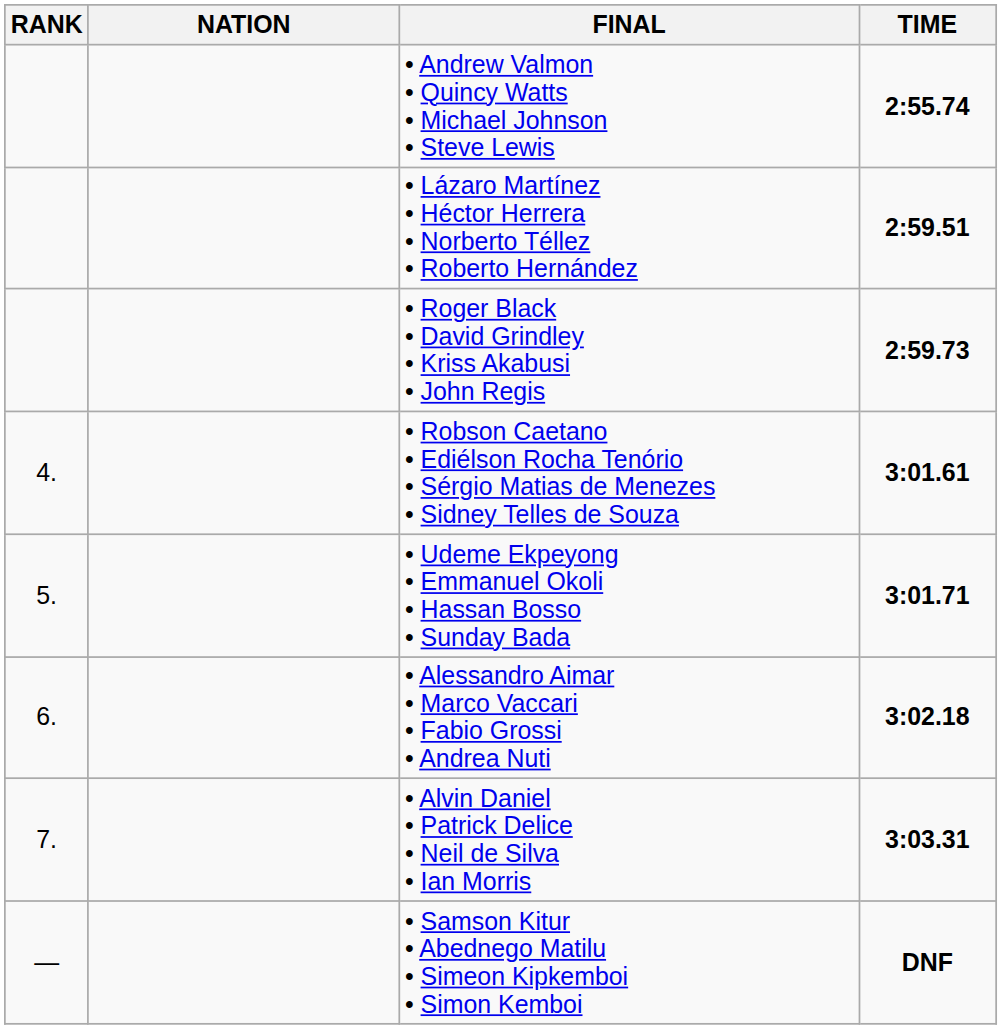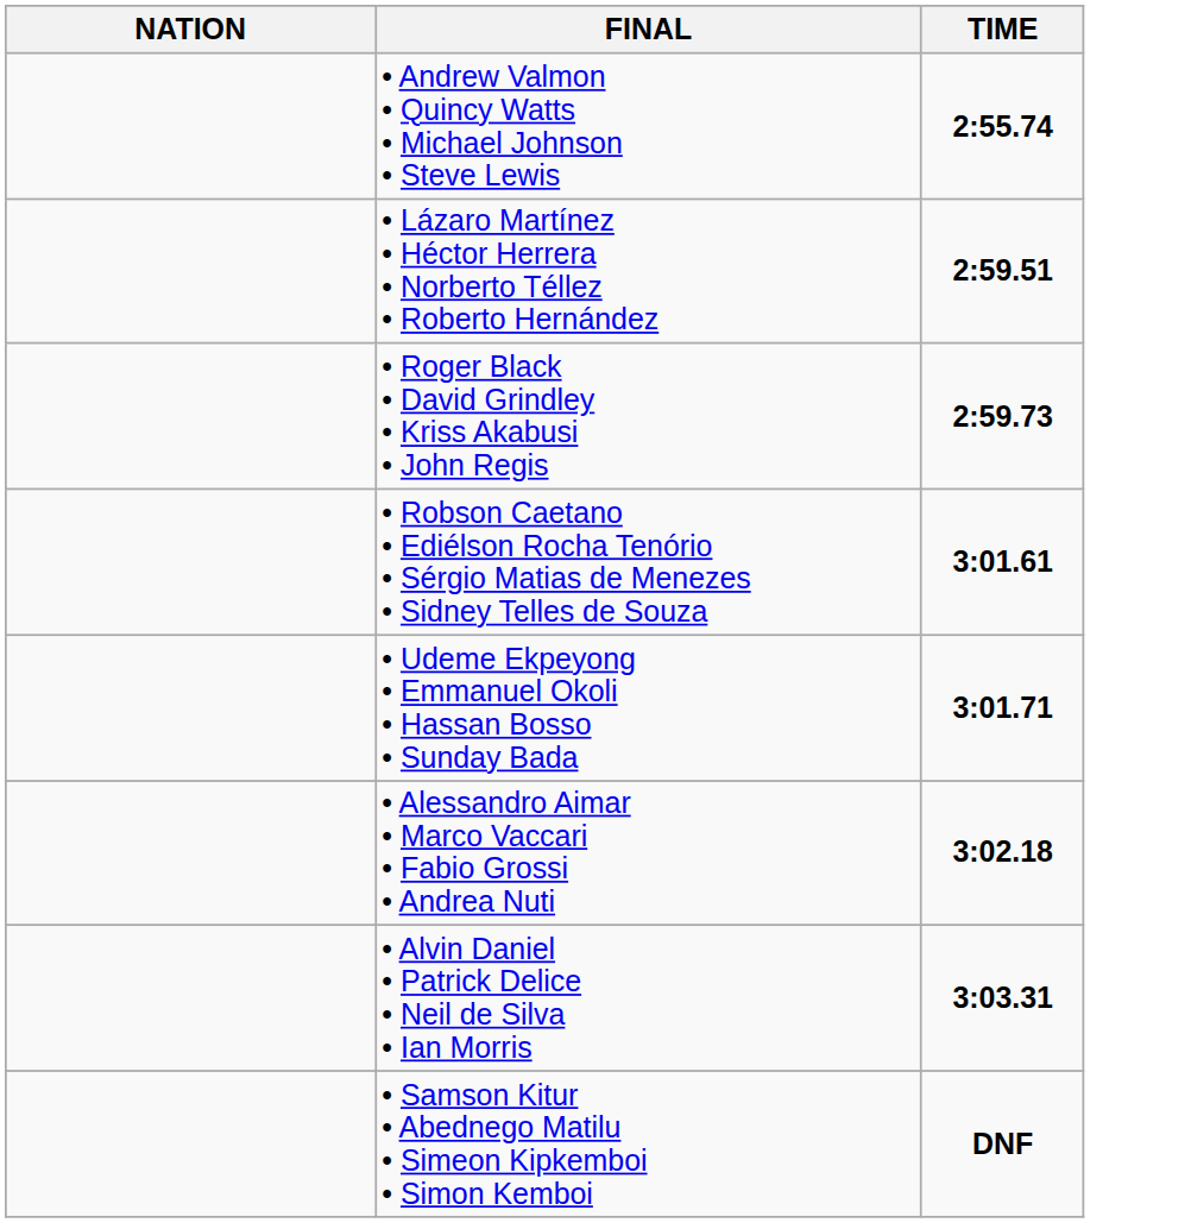- column: RANK | 4. | 5. | 6. | 7. | —
